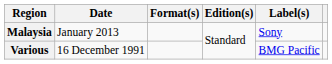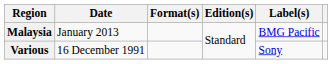Malaysia | Label(s): Sony -> BMG Pacific
Various | Label(s): BMG Pacific -> Sony
